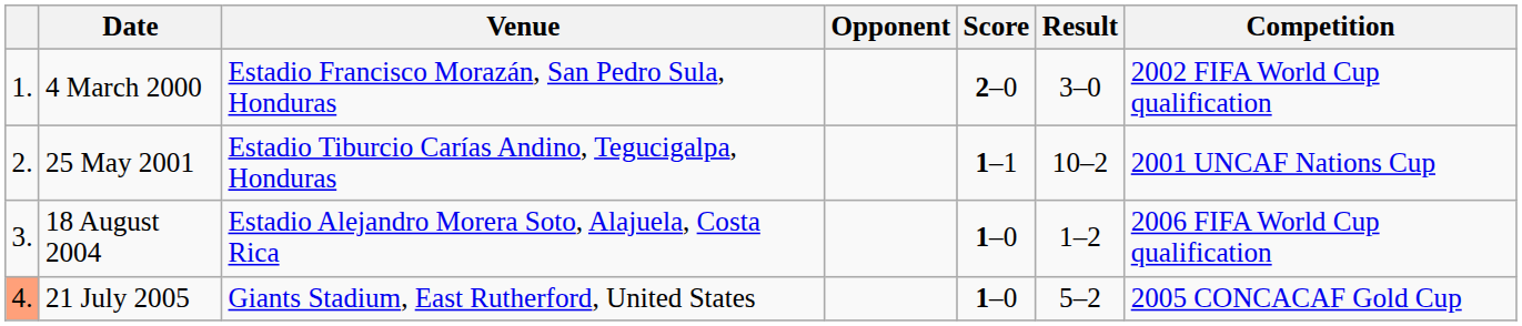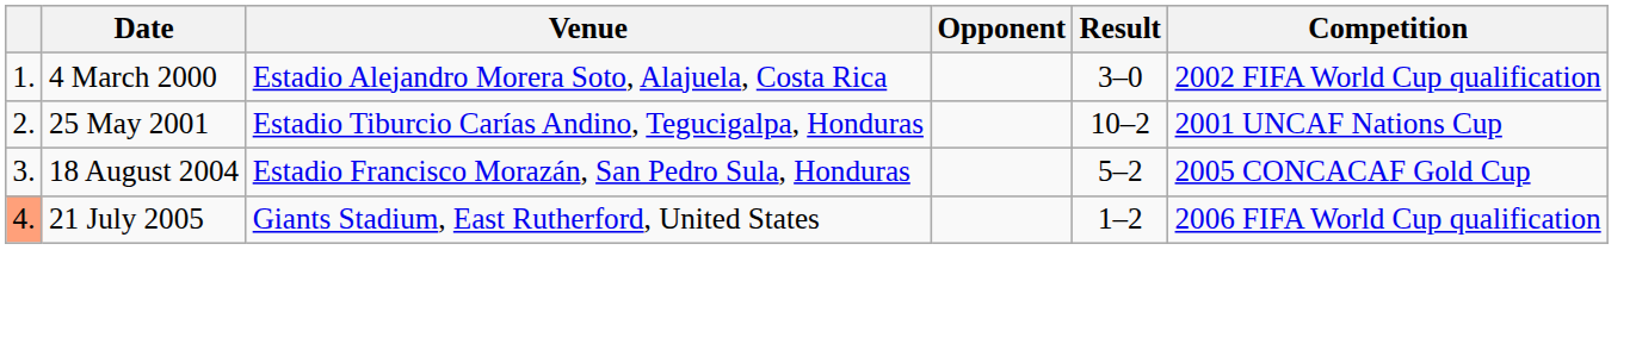- column: Score | 2–0 | 1–1 | 1–0 | 1–0
4 March 2000 | Venue: Estadio Francisco Morazán, San Pedro Sula, Honduras -> Estadio Alejandro Morera Soto, Alajuela, Costa Rica
18 August 2004 | Venue: Estadio Alejandro Morera Soto, Alajuela, Costa Rica -> Estadio Francisco Morazán, San Pedro Sula, Honduras
18 August 2004 | Result: 1–2 -> 5–2
18 August 2004 | Competition: 2006 FIFA World Cup qualification -> 2005 CONCACAF Gold Cup
21 July 2005 | Result: 5–2 -> 1–2
21 July 2005 | Competition: 2005 CONCACAF Gold Cup -> 2006 FIFA World Cup qualification
